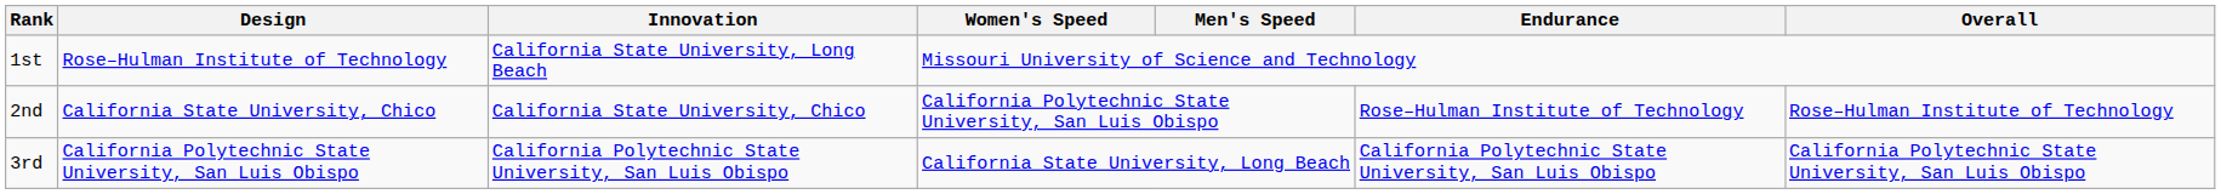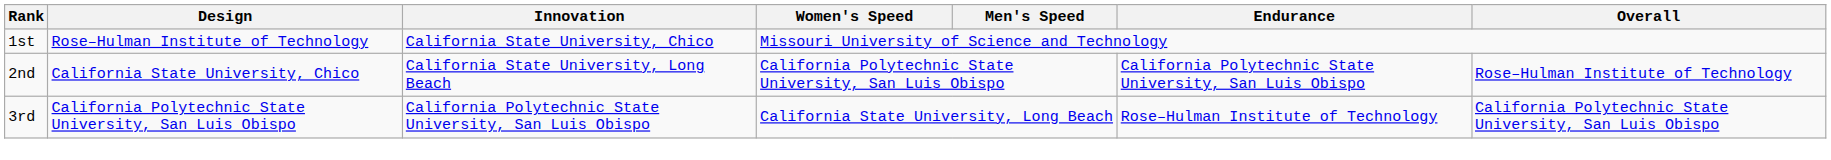1st | Innovation: California State University, Long Beach -> California State University, Chico
2nd | Innovation: California State University, Chico -> California State University, Long Beach
2nd | Endurance: Rose–Hulman Institute of Technology -> California Polytechnic State University, San Luis Obispo
3rd | Endurance: California Polytechnic State University, San Luis Obispo -> Rose–Hulman Institute of Technology
